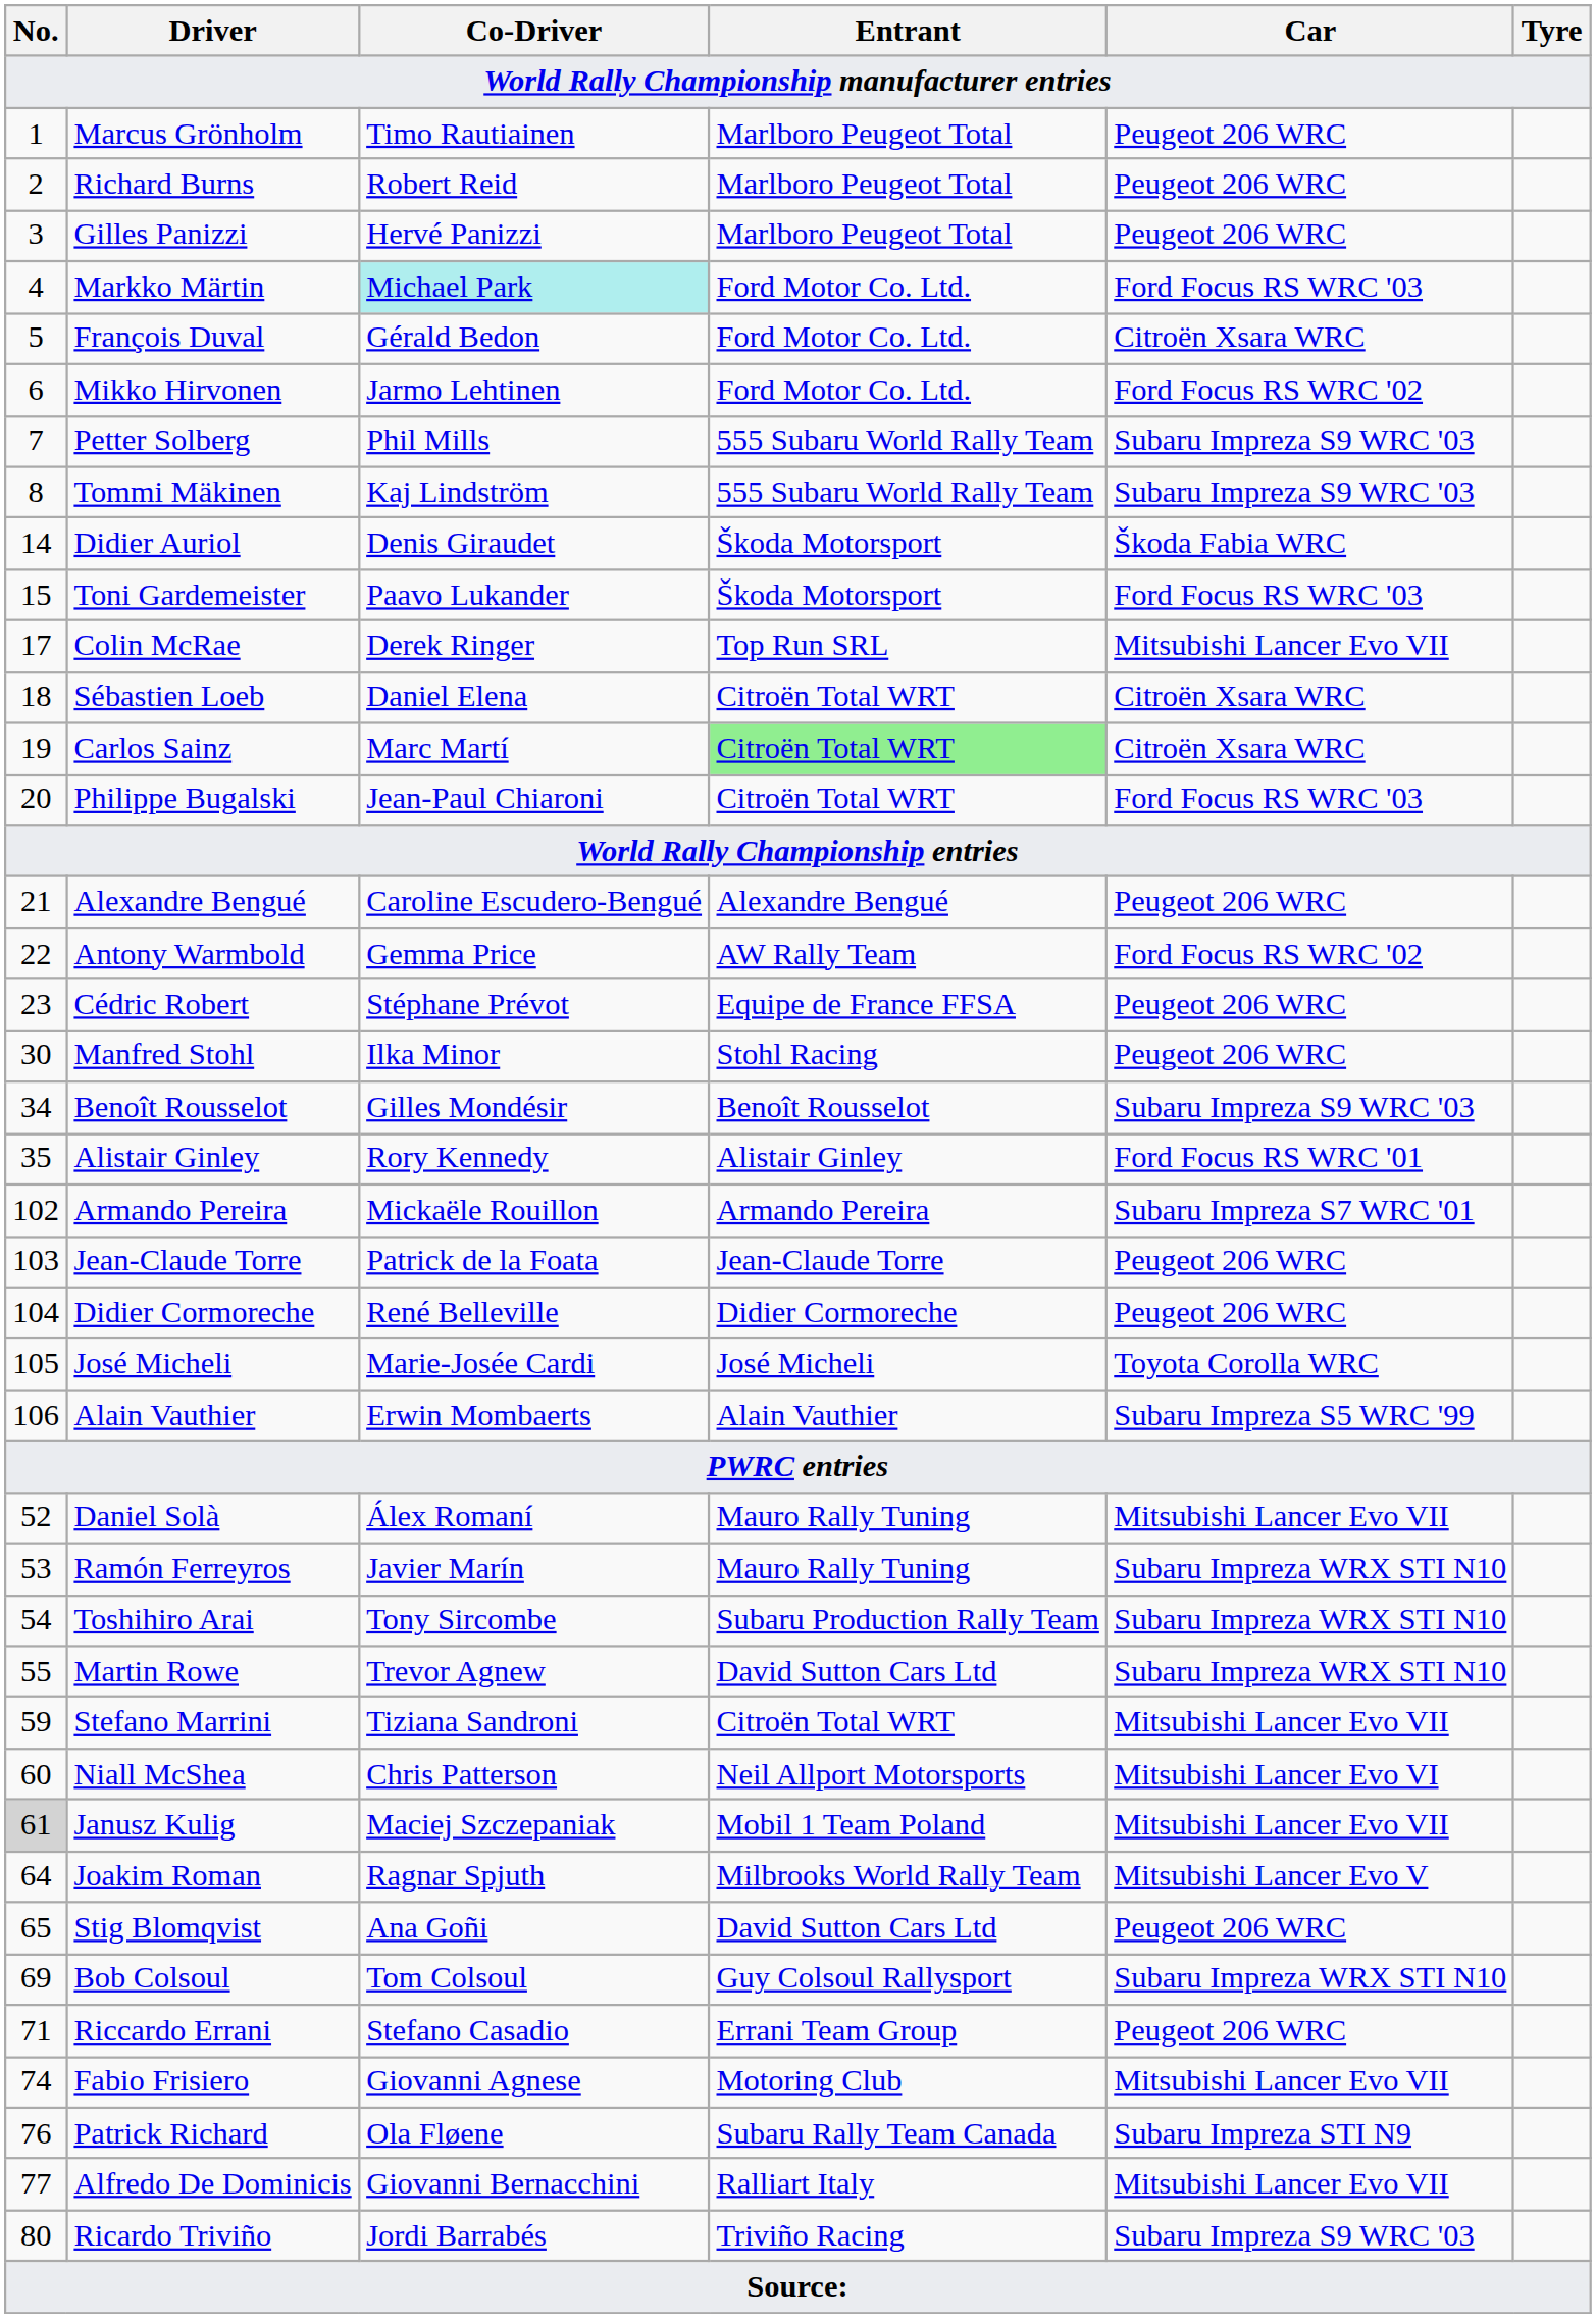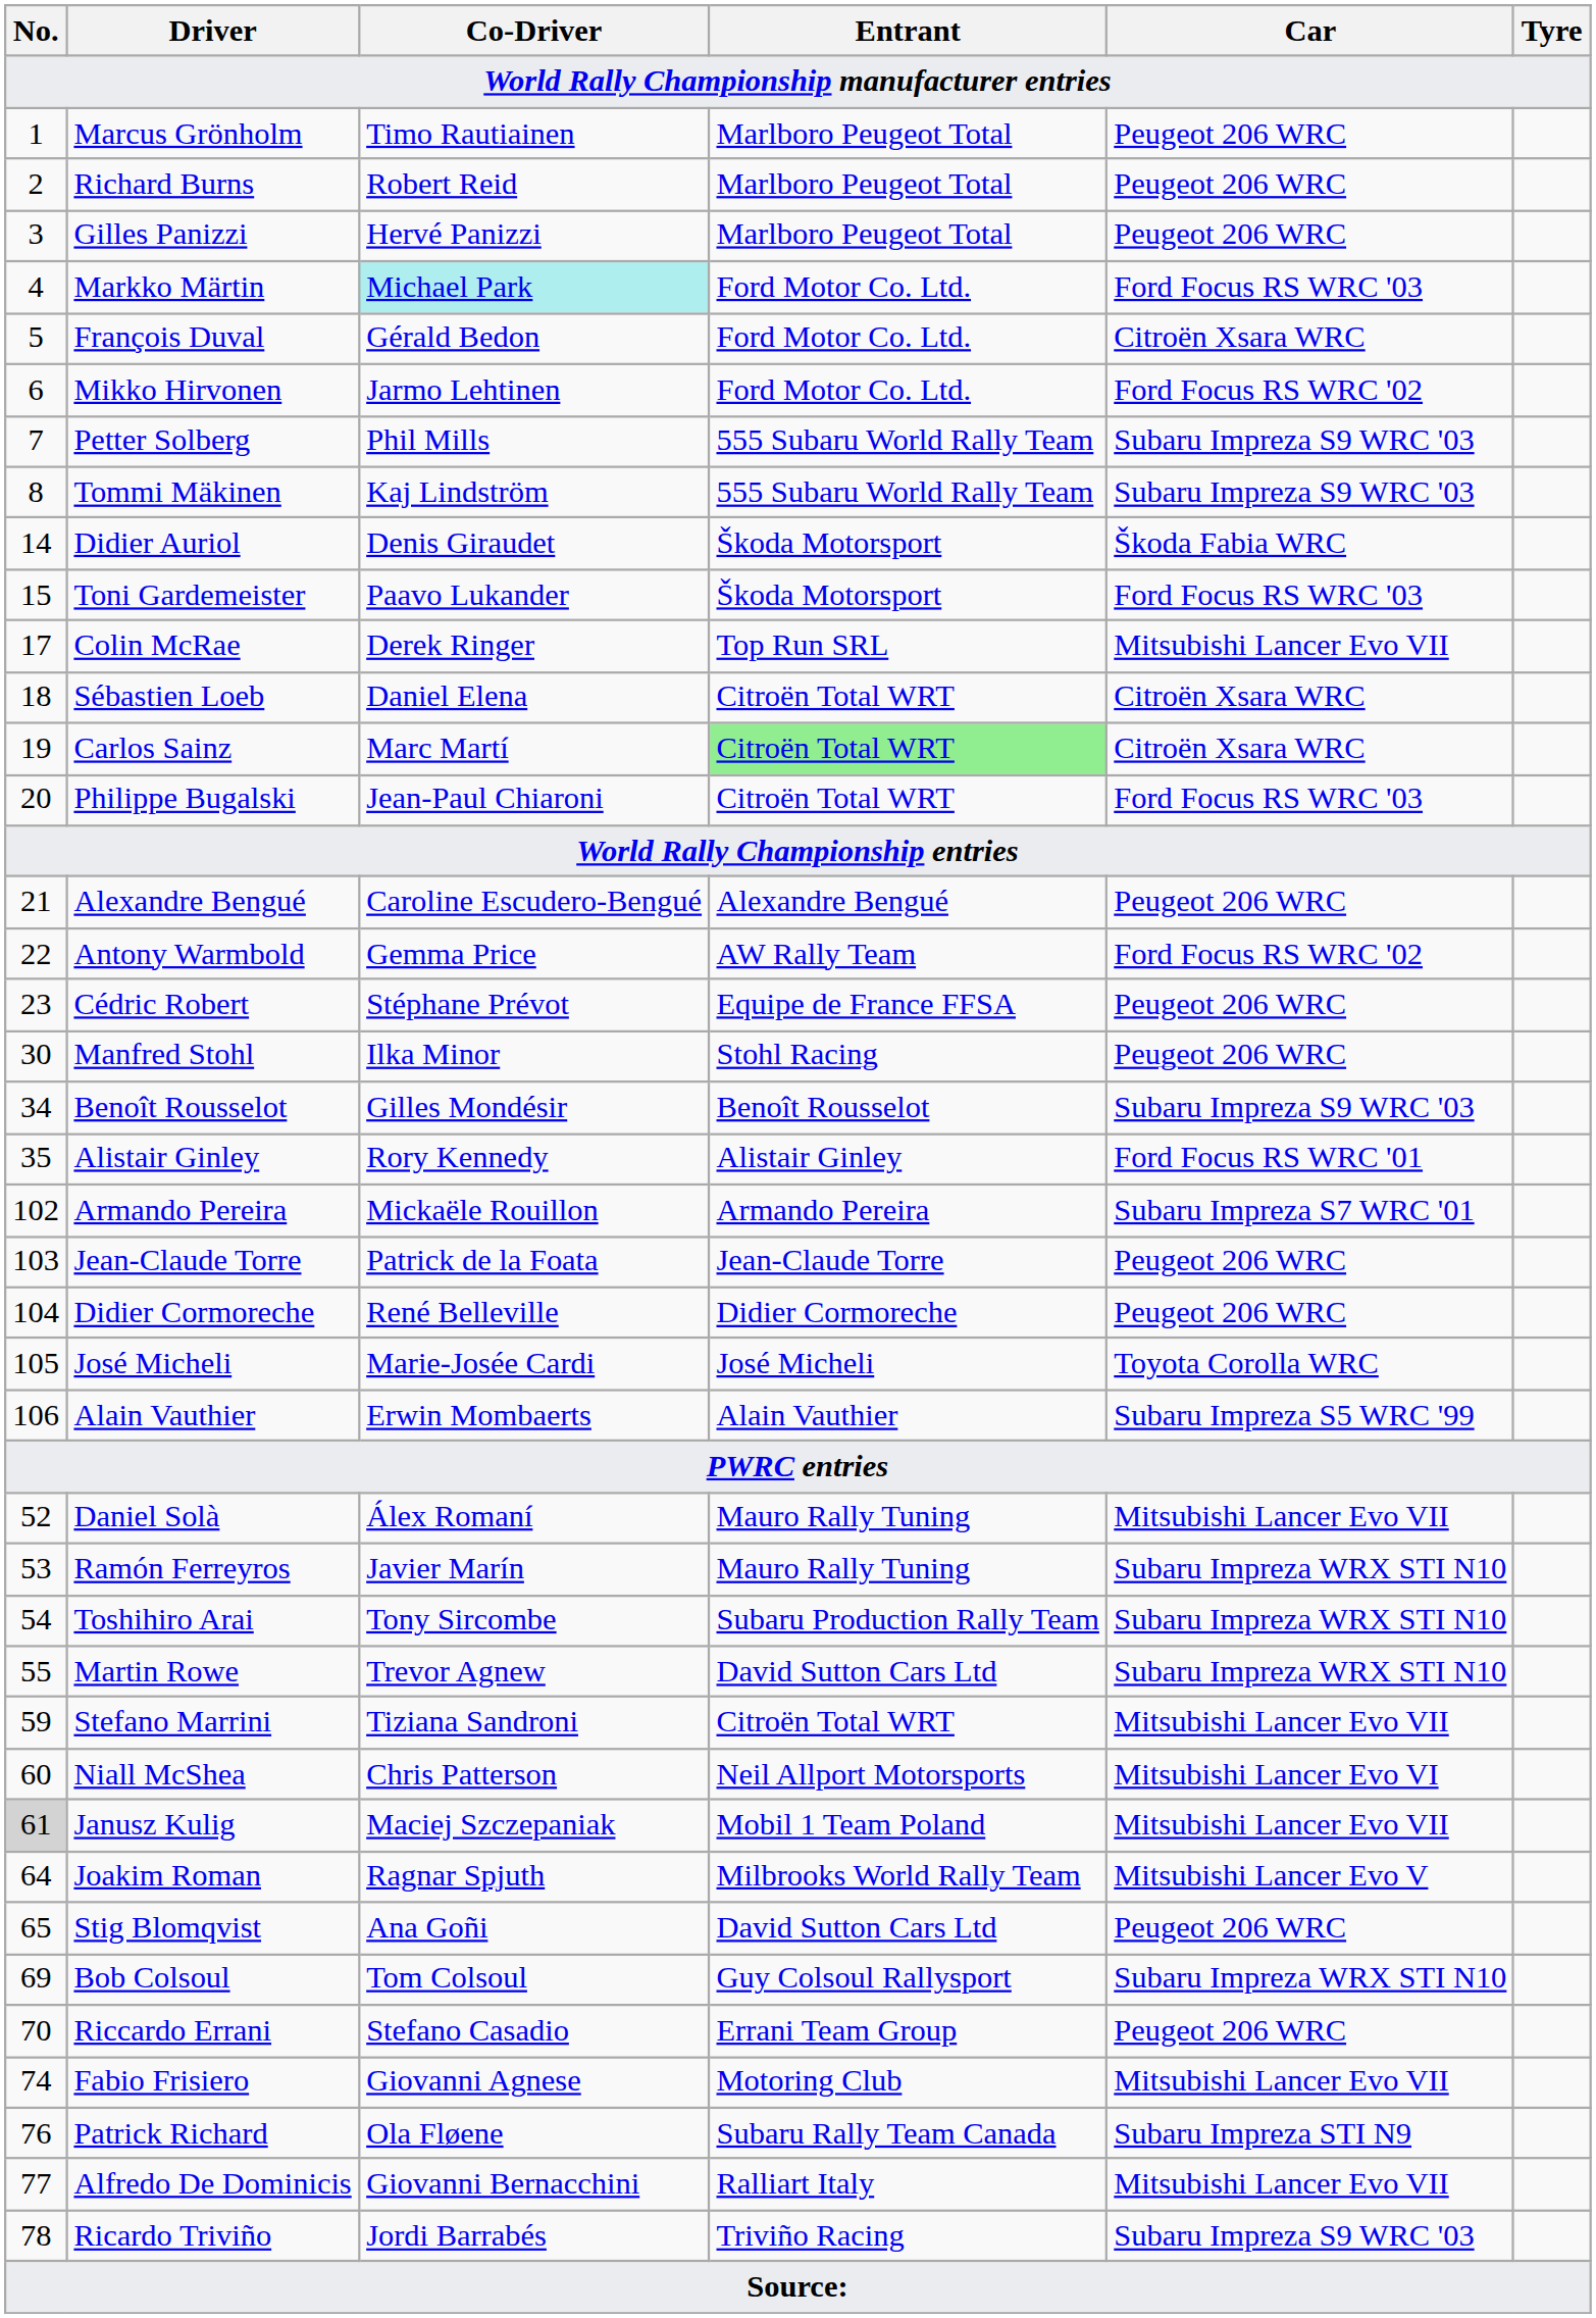Riccardo Errani | No.: 71 -> 70
Ricardo Triviño | No.: 80 -> 78
